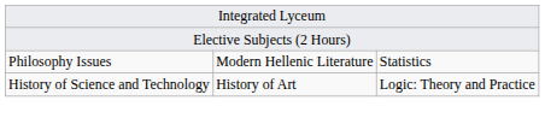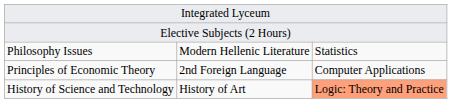+ row: Principles of Economic Theory | 2nd Foreign Language | Computer Applications
History of Science and Technology | column 3: no background -> lightsalmon background
